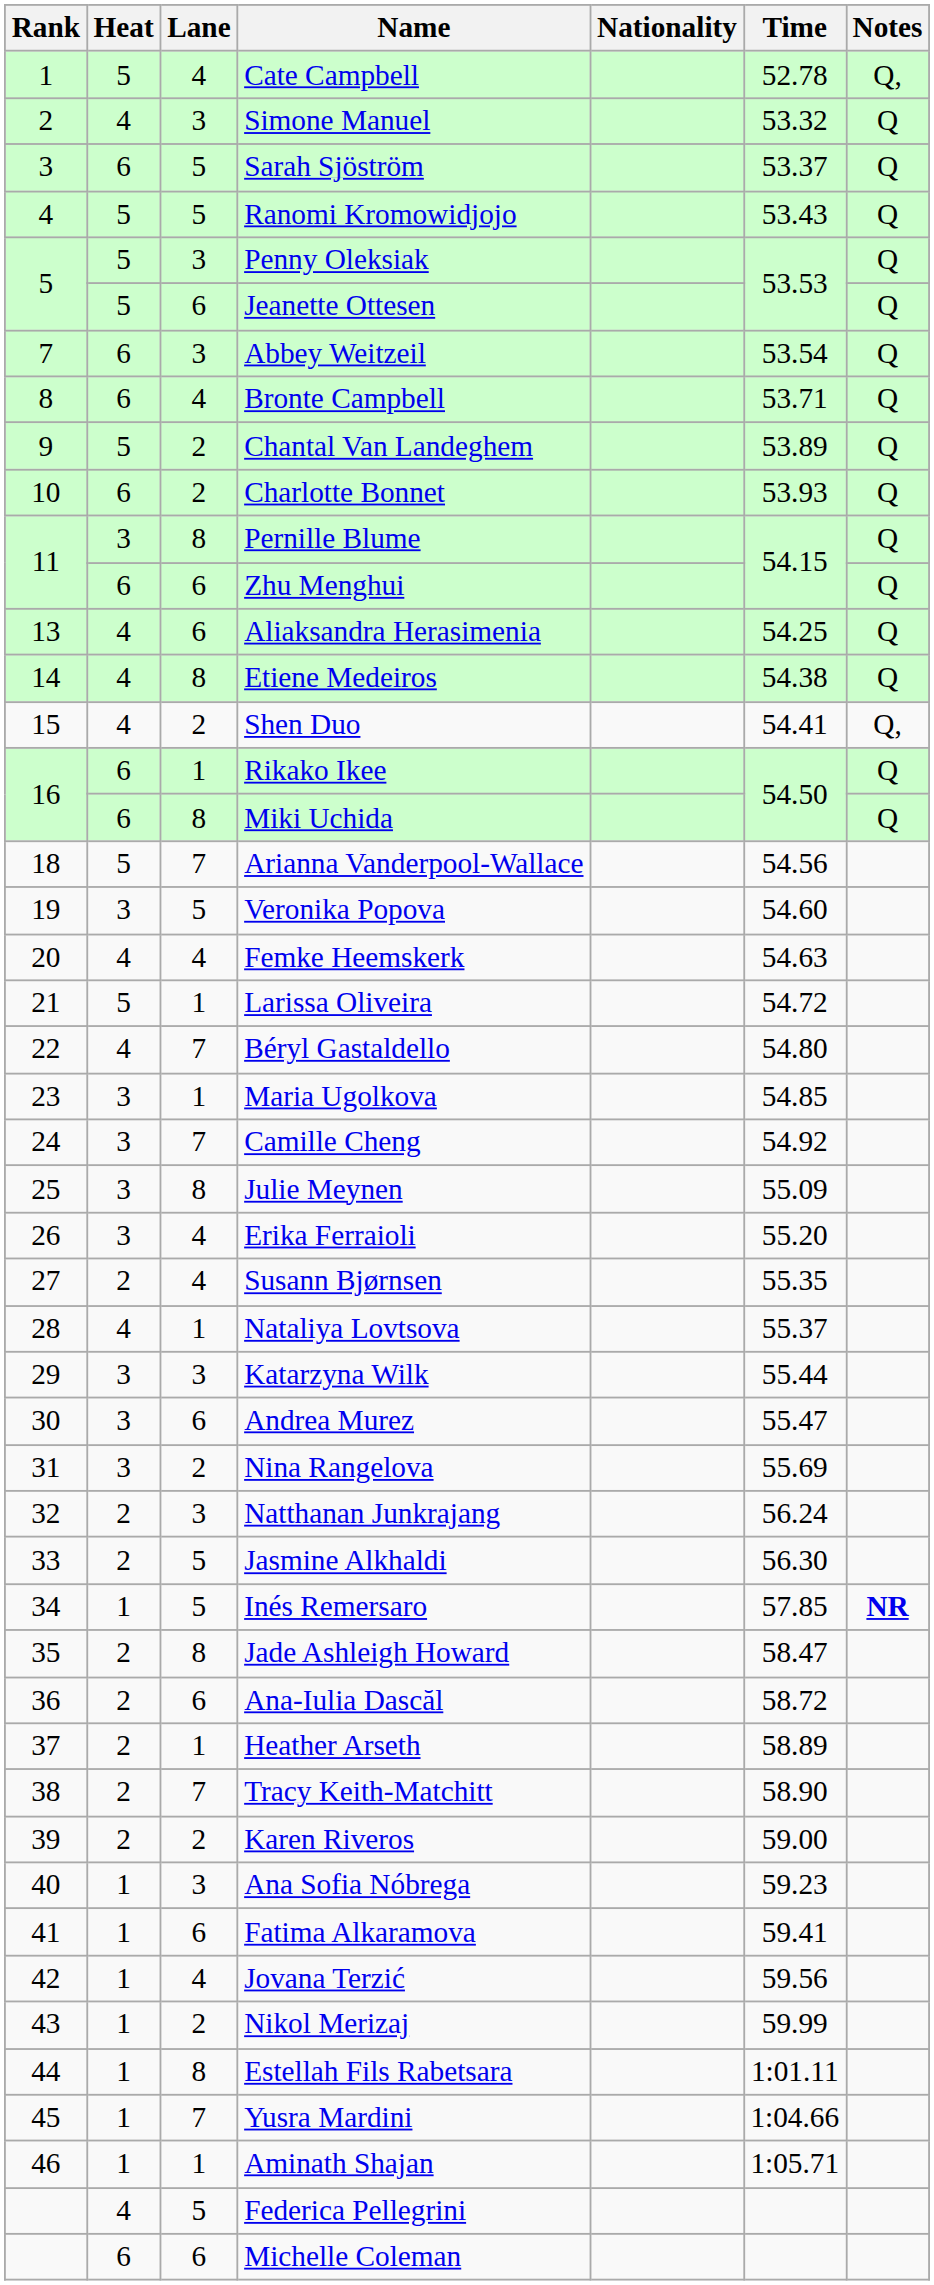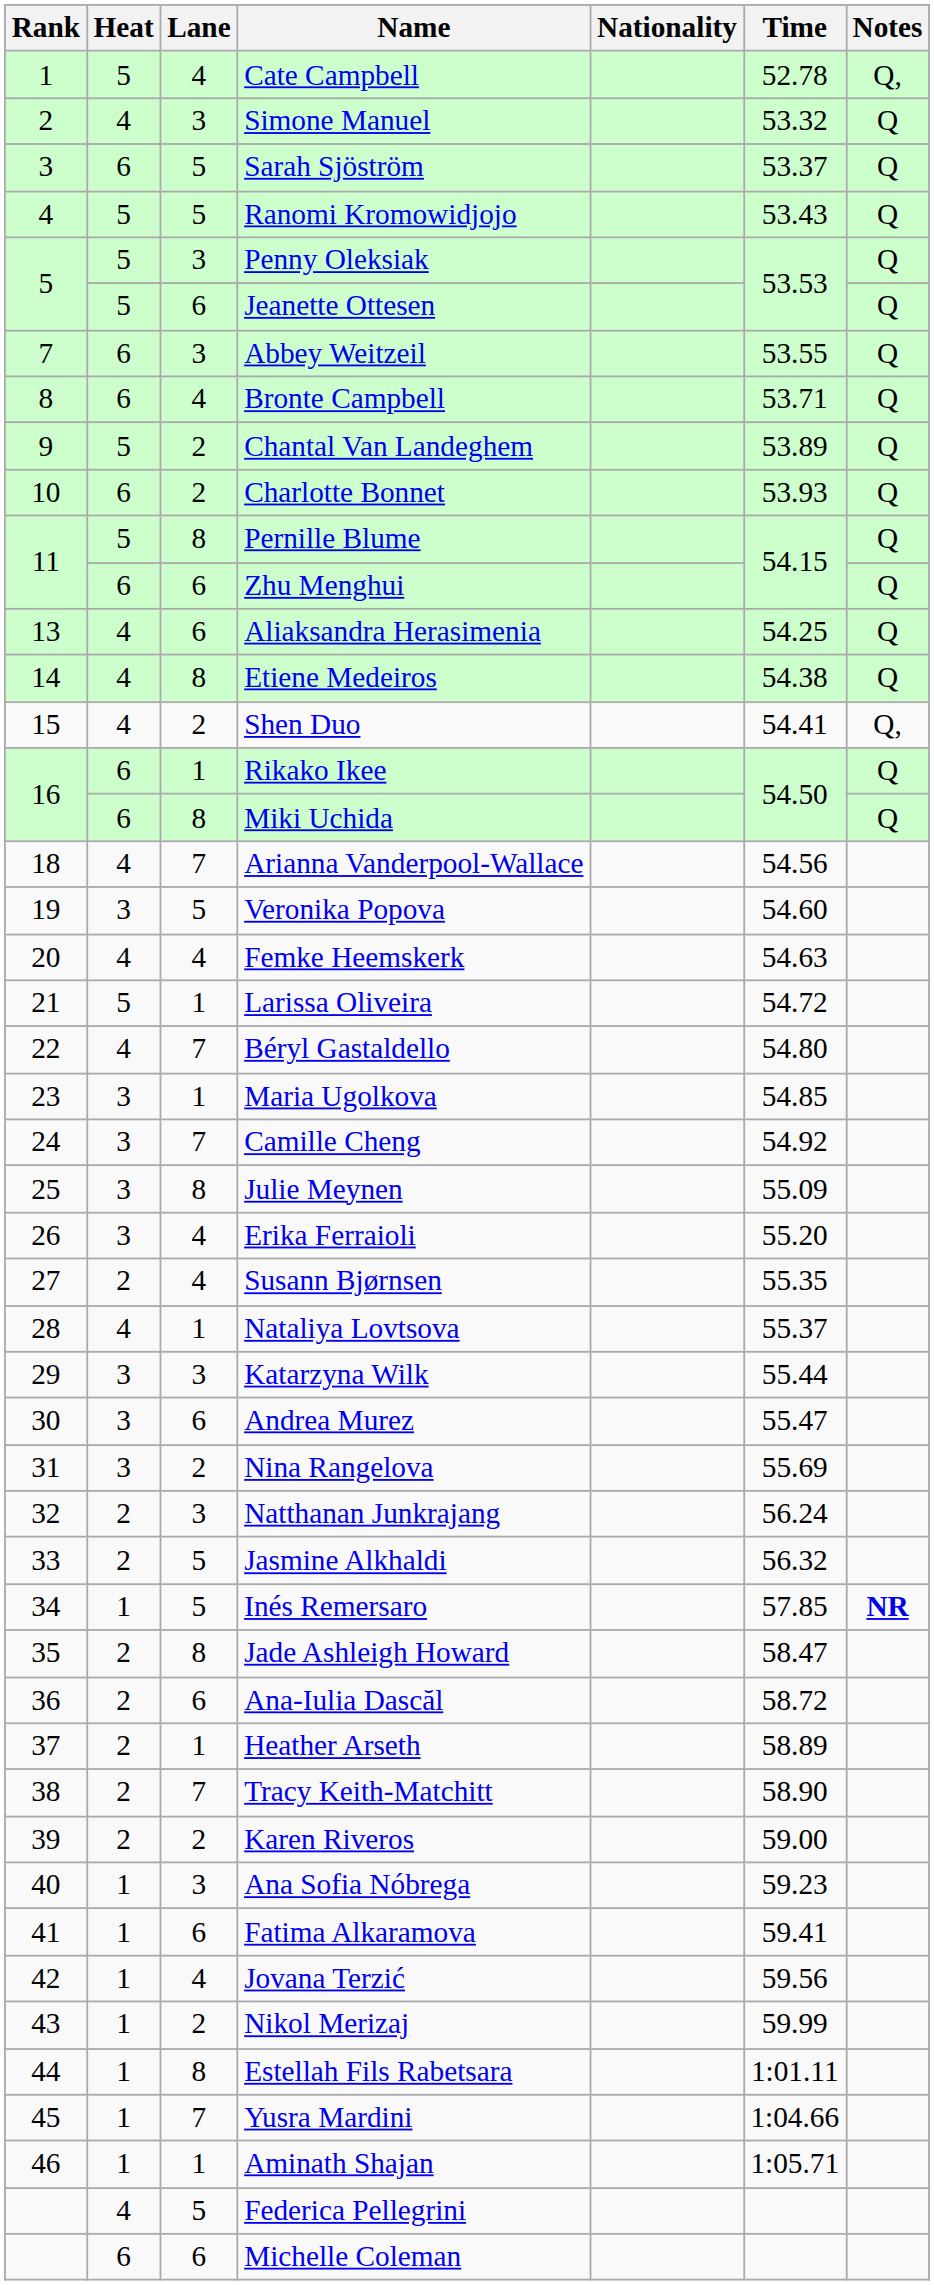Abbey Weitzeil | Time: 53.54 -> 53.55
Pernille Blume | Heat: 3 -> 5
Arianna Vanderpool-Wallace | Heat: 5 -> 4
Jasmine Alkhaldi | Time: 56.30 -> 56.32
